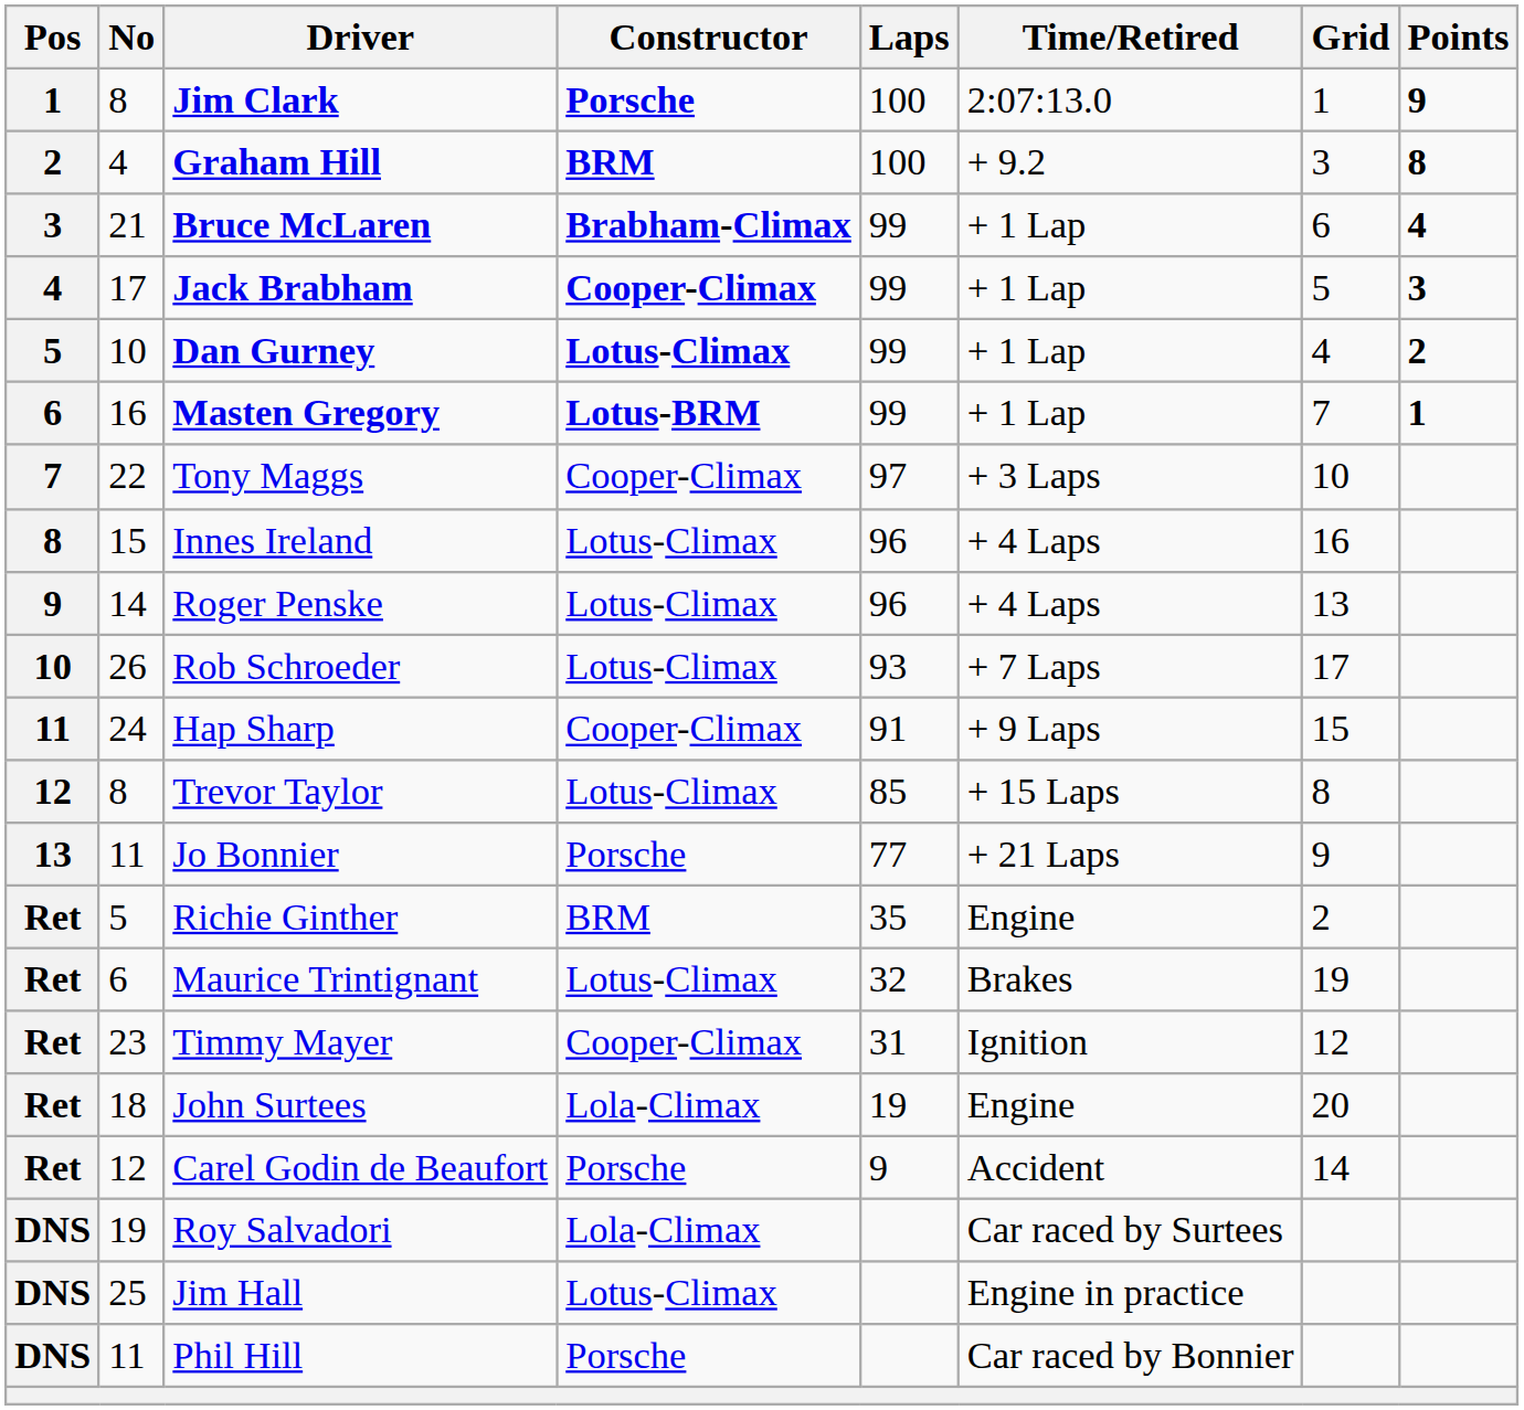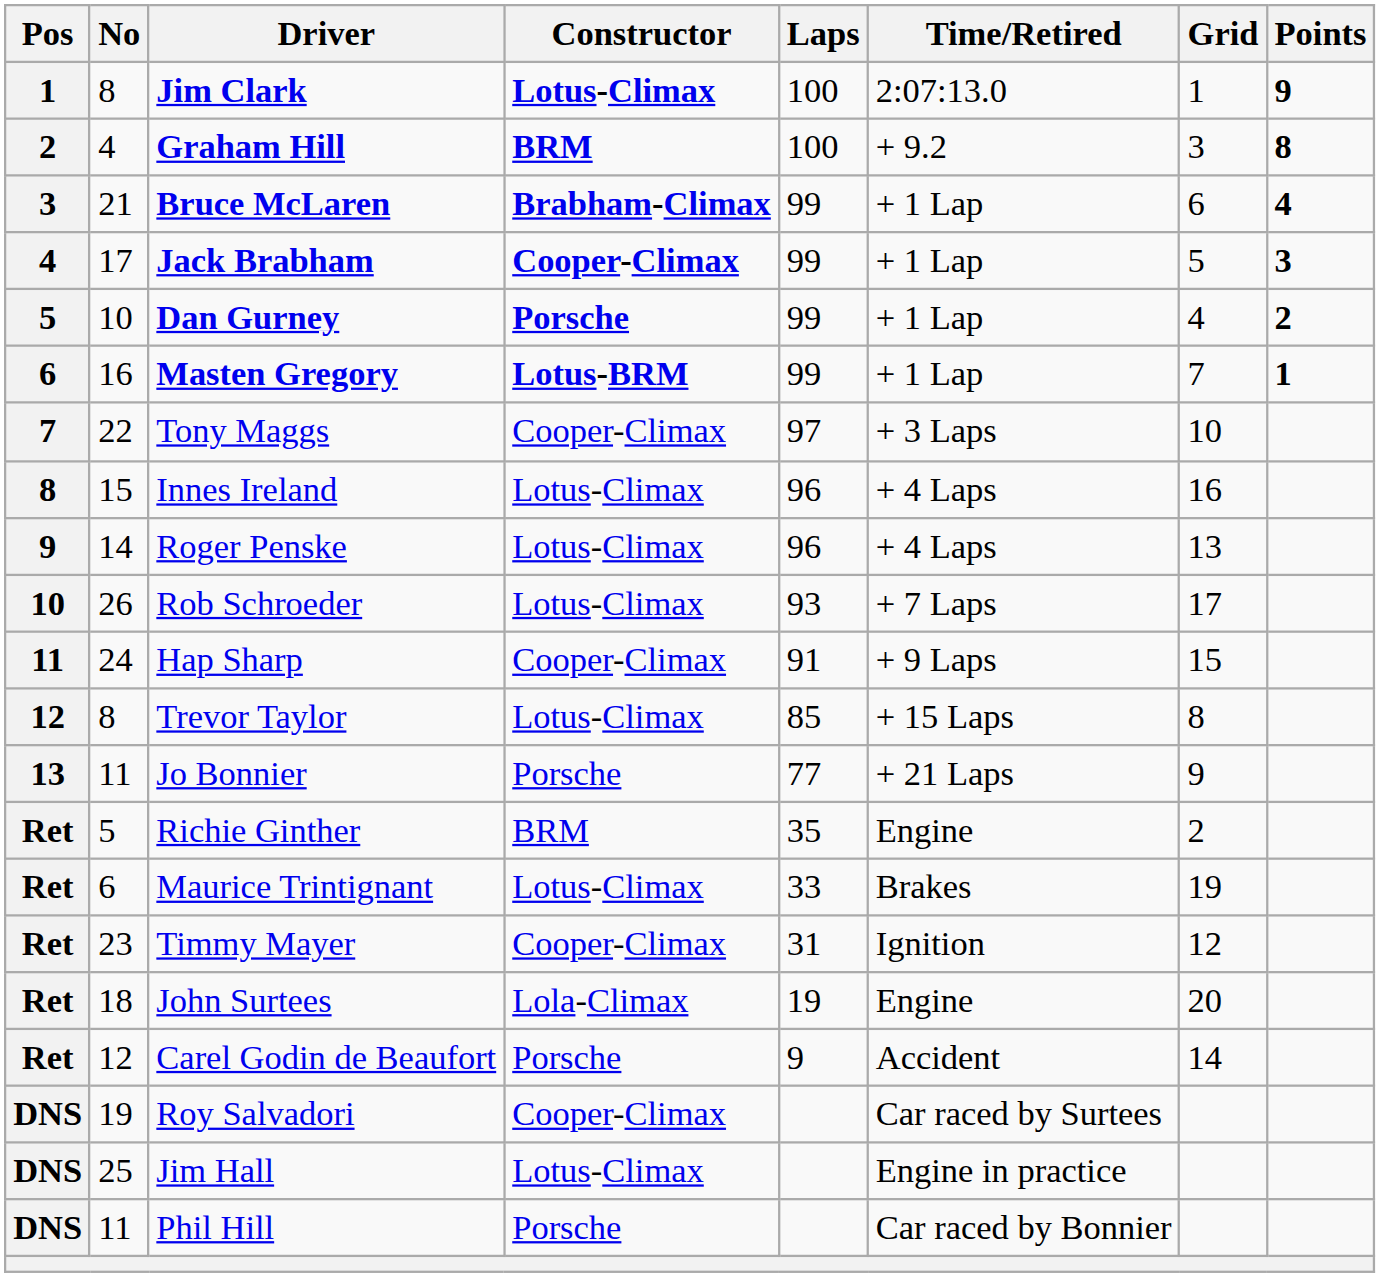Jim Clark | Constructor: Porsche -> Lotus-Climax
Dan Gurney | Constructor: Lotus-Climax -> Porsche
Maurice Trintignant | Laps: 32 -> 33
Roy Salvadori | Constructor: Lola-Climax -> Cooper-Climax
